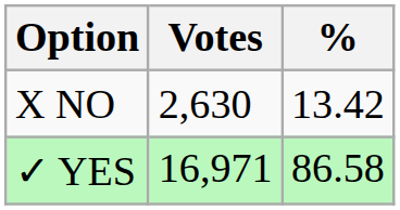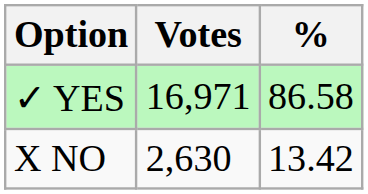rows swapped: ✓ YES <-> X NO
